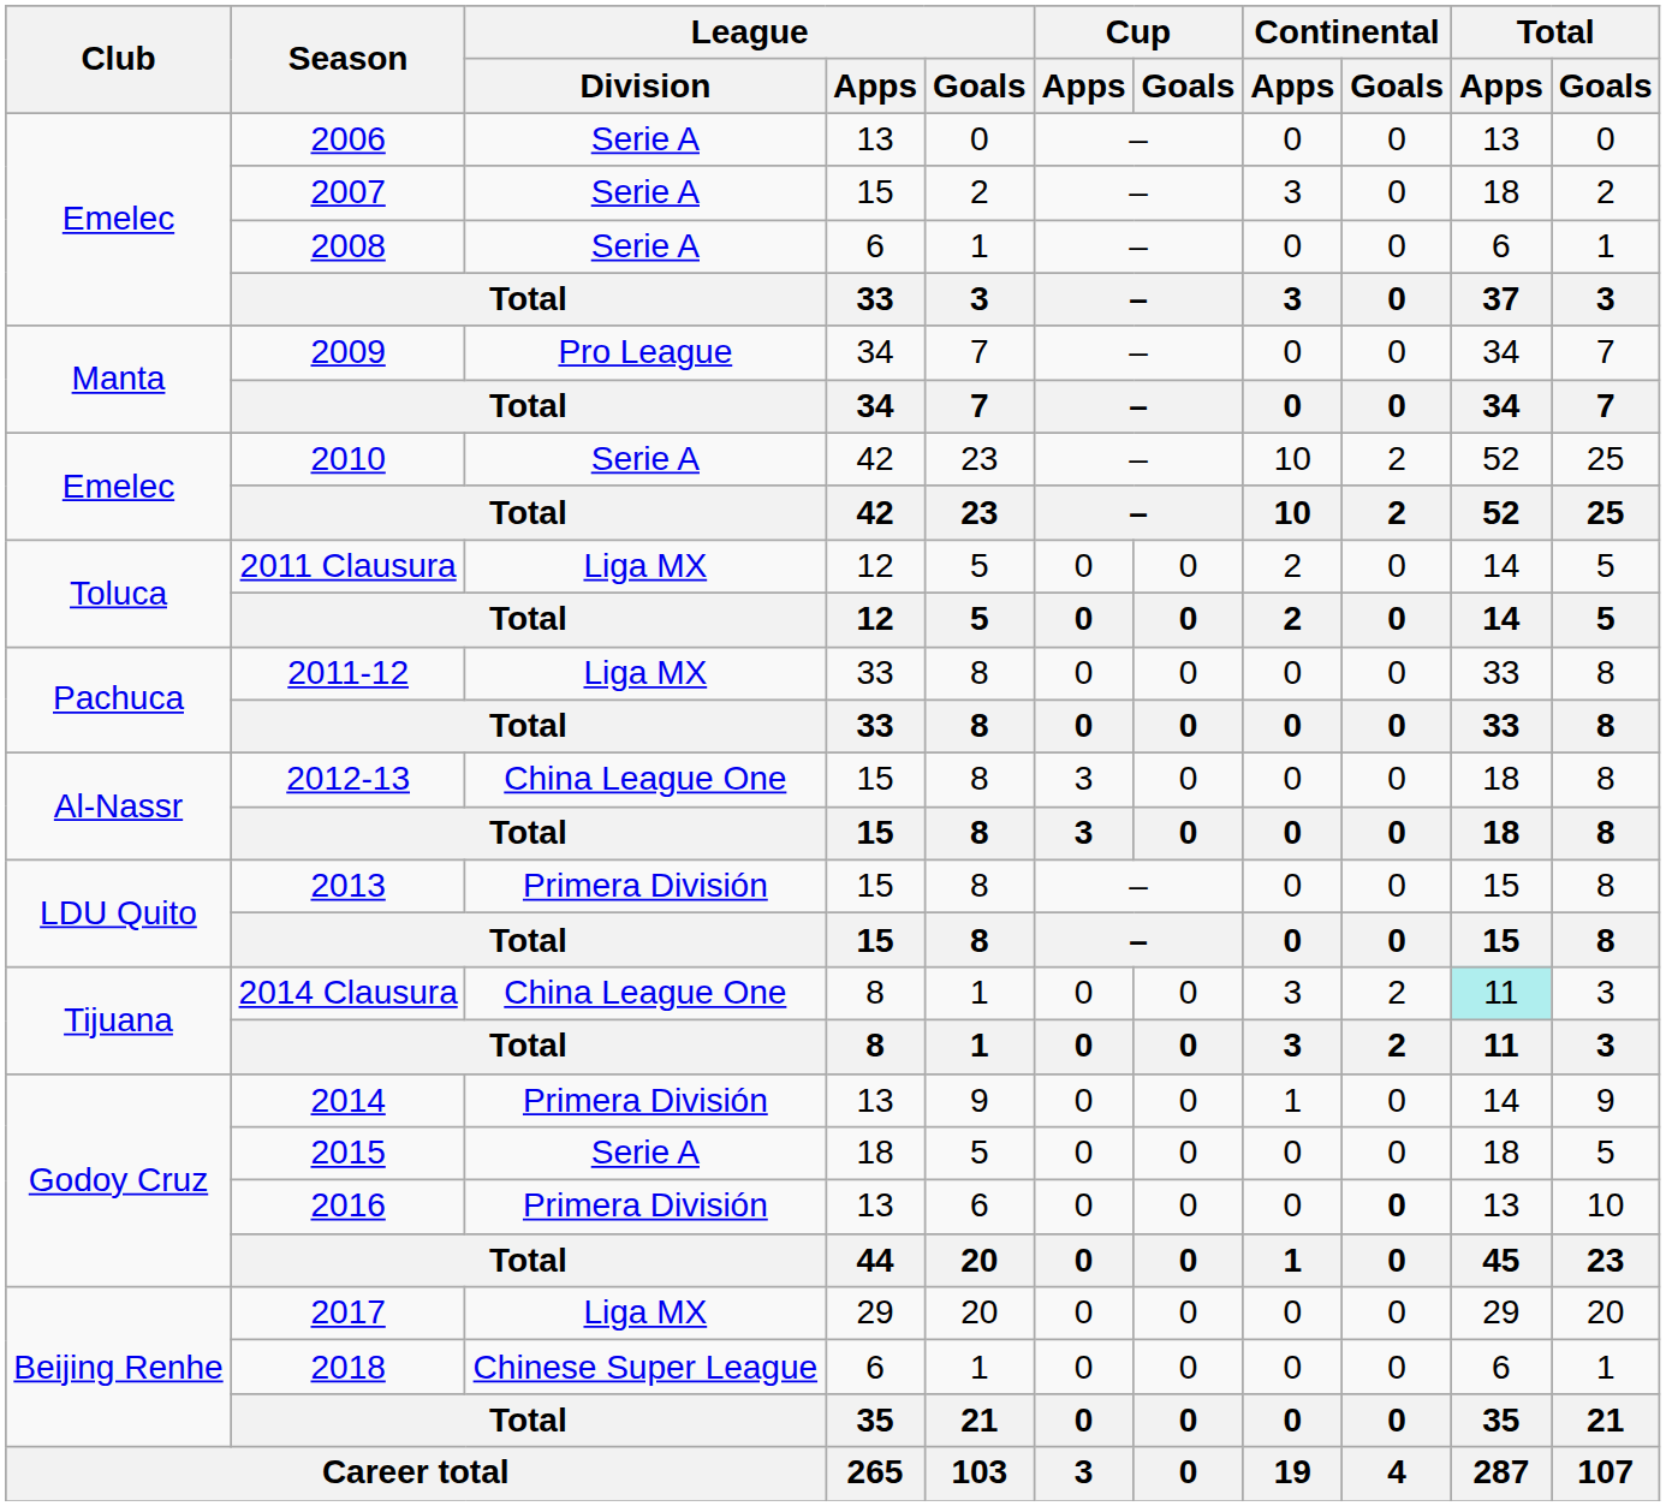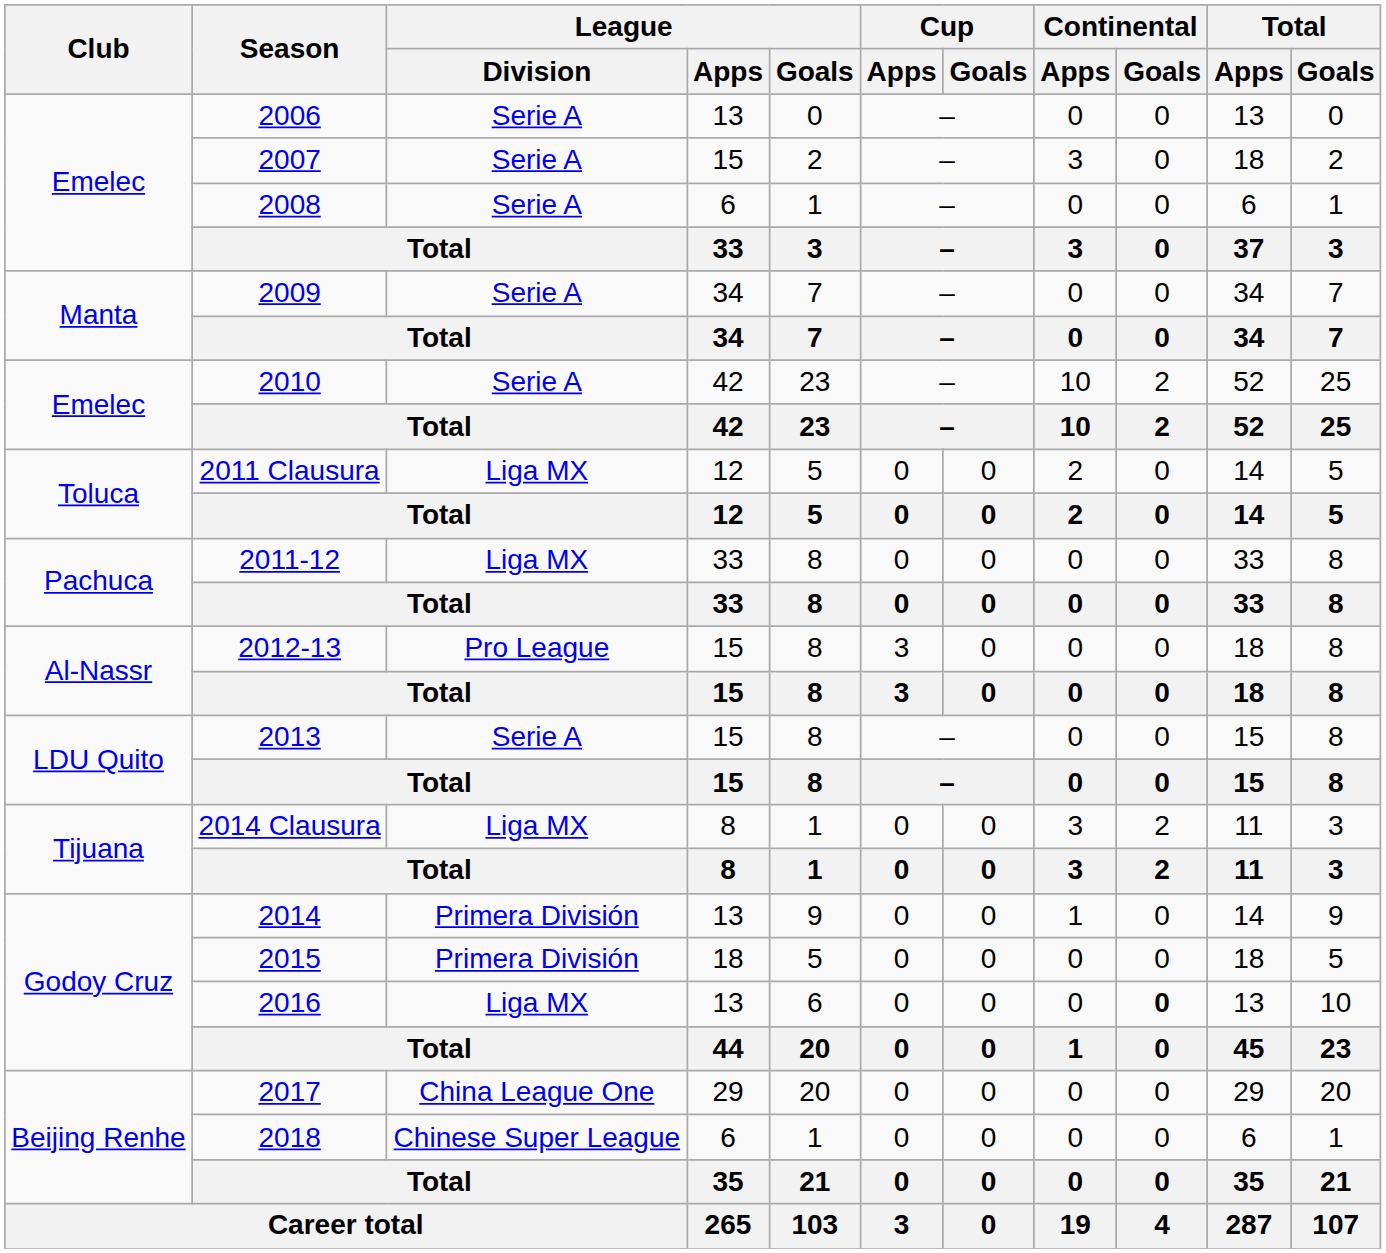2009 | League / Division: Pro League -> Serie A
2012-13 | League / Division: China League One -> Pro League
2013 | League / Division: Primera División -> Serie A
2014 Clausura | League / Division: China League One -> Liga MX
2014 Clausura | Total / Apps: paleturquoise background -> no background
2015 | League / Division: Serie A -> Primera División
2016 | League / Division: Primera División -> Liga MX
2017 | League / Division: Liga MX -> China League One
